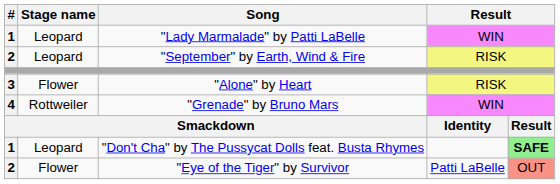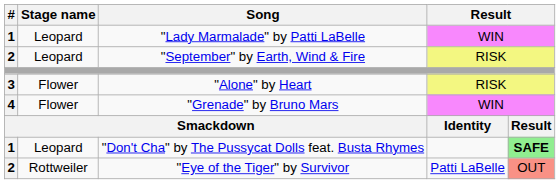"Grenade" by Bruno Mars | Stage name: Rottweiler -> Flower
"Eye of the Tiger" by Survivor | Stage name: Flower -> Rottweiler
